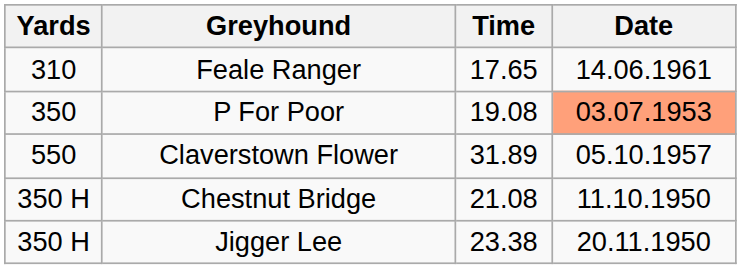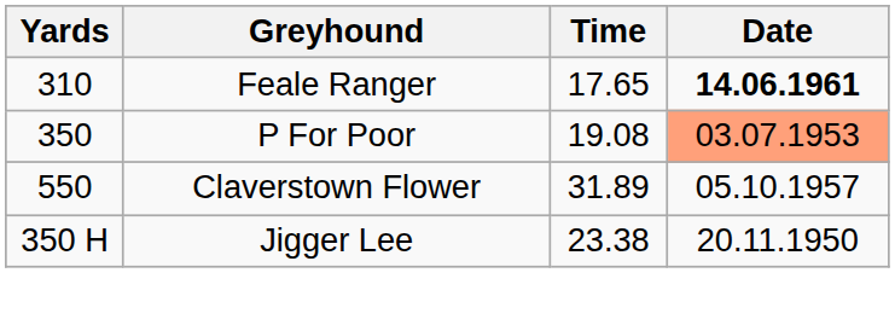Feale Ranger | Date: normal -> bold
- row: 350 H | Chestnut Bridge | 21.08 | 11.10.1950
